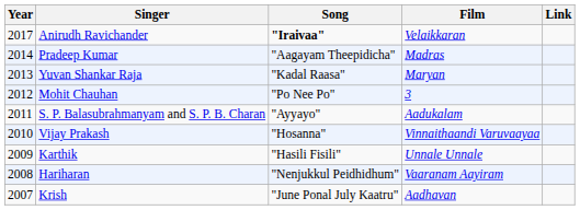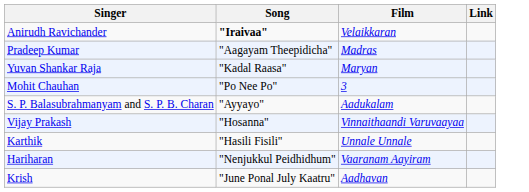- column: Year | 2017 | 2014 | 2013 | 2012 | 2011 | 2010 | 2009 | 2008 | 2007
